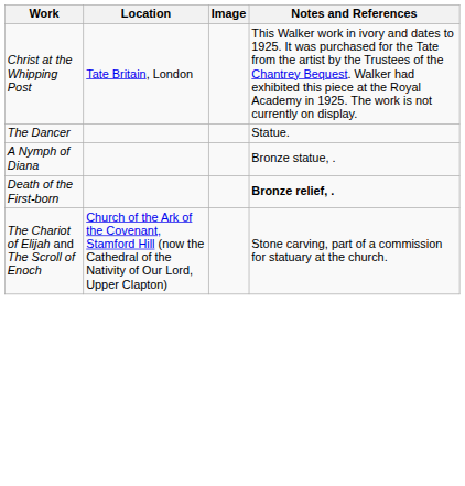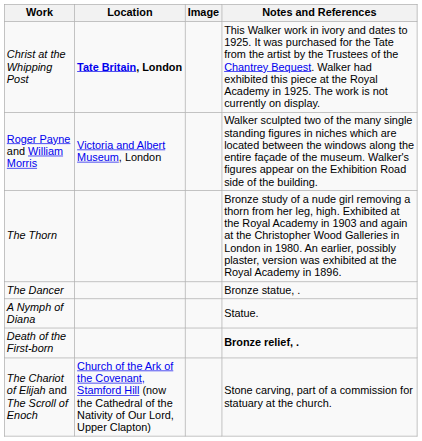Christ at the Whipping Post | Location: normal -> bold
+ row: Roger Payne and William Morris | Victoria and Albert Museum, London | Walker sculpted two of the many single standing figures in niches which are located between the windows along the entire façade of the museum. Walker's figures appear on the Exhibition Road side of the building.
+ row: The Thorn | Bronze study of a nude girl removing a thorn from her leg, high. Exhibited at the Royal Academy in 1903 and again at the Christopher Wood Galleries in London in 1980. An earlier, possibly plaster, version was exhibited at the Royal Academy in 1896.
The Dancer | Notes and References: Statue. -> Bronze statue, .
A Nymph of Diana | Notes and References: Bronze statue, . -> Statue.
